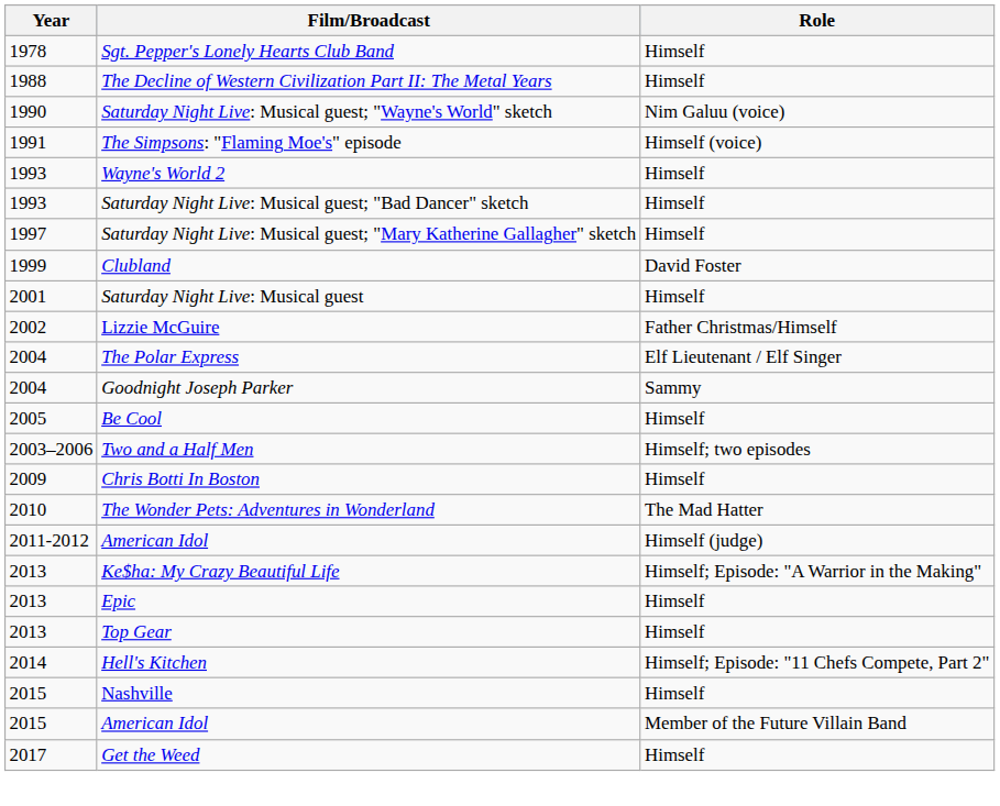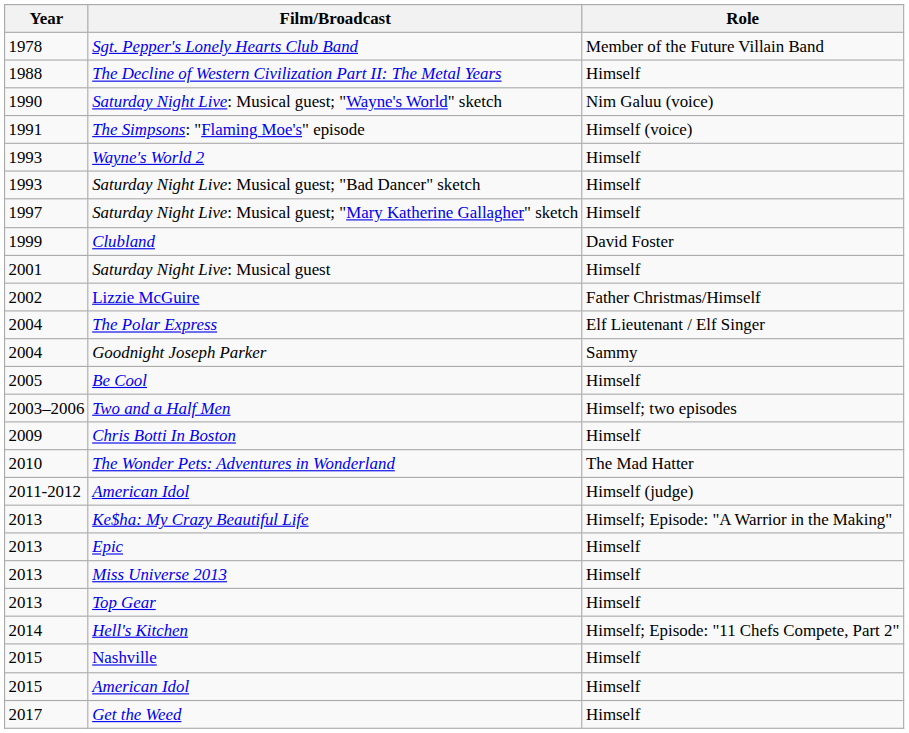Sgt. Pepper's Lonely Hearts Club Band | Role: Himself -> Member of the Future Villain Band
+ row: 2013 | Miss Universe 2013 | Himself
2015 / American Idol | Role: Member of the Future Villain Band -> Himself
